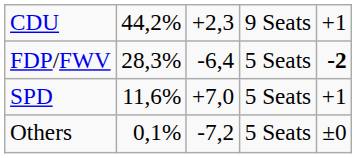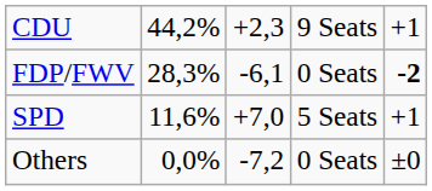FDP/FWV | column 3: -6,4 -> -6,1
FDP/FWV | column 4: 5 Seats -> 0 Seats
Others | column 2: 0,1% -> 0,0%
Others | column 4: 5 Seats -> 0 Seats
